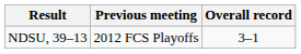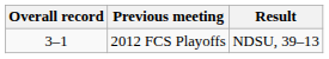columns swapped: Overall record <-> Result
